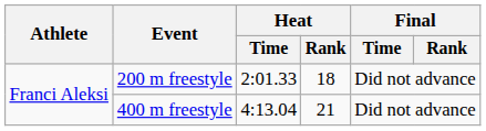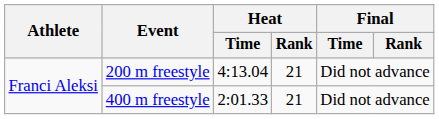200 m freestyle | Heat / Time: 2:01.33 -> 4:13.04
200 m freestyle | Heat / Rank: 18 -> 21
400 m freestyle | Heat / Time: 4:13.04 -> 2:01.33
